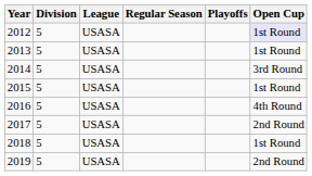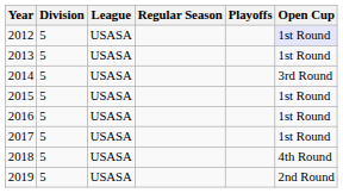2016 | Open Cup: 4th Round -> 1st Round
2017 | Open Cup: 2nd Round -> 1st Round
2018 | Open Cup: 1st Round -> 4th Round
